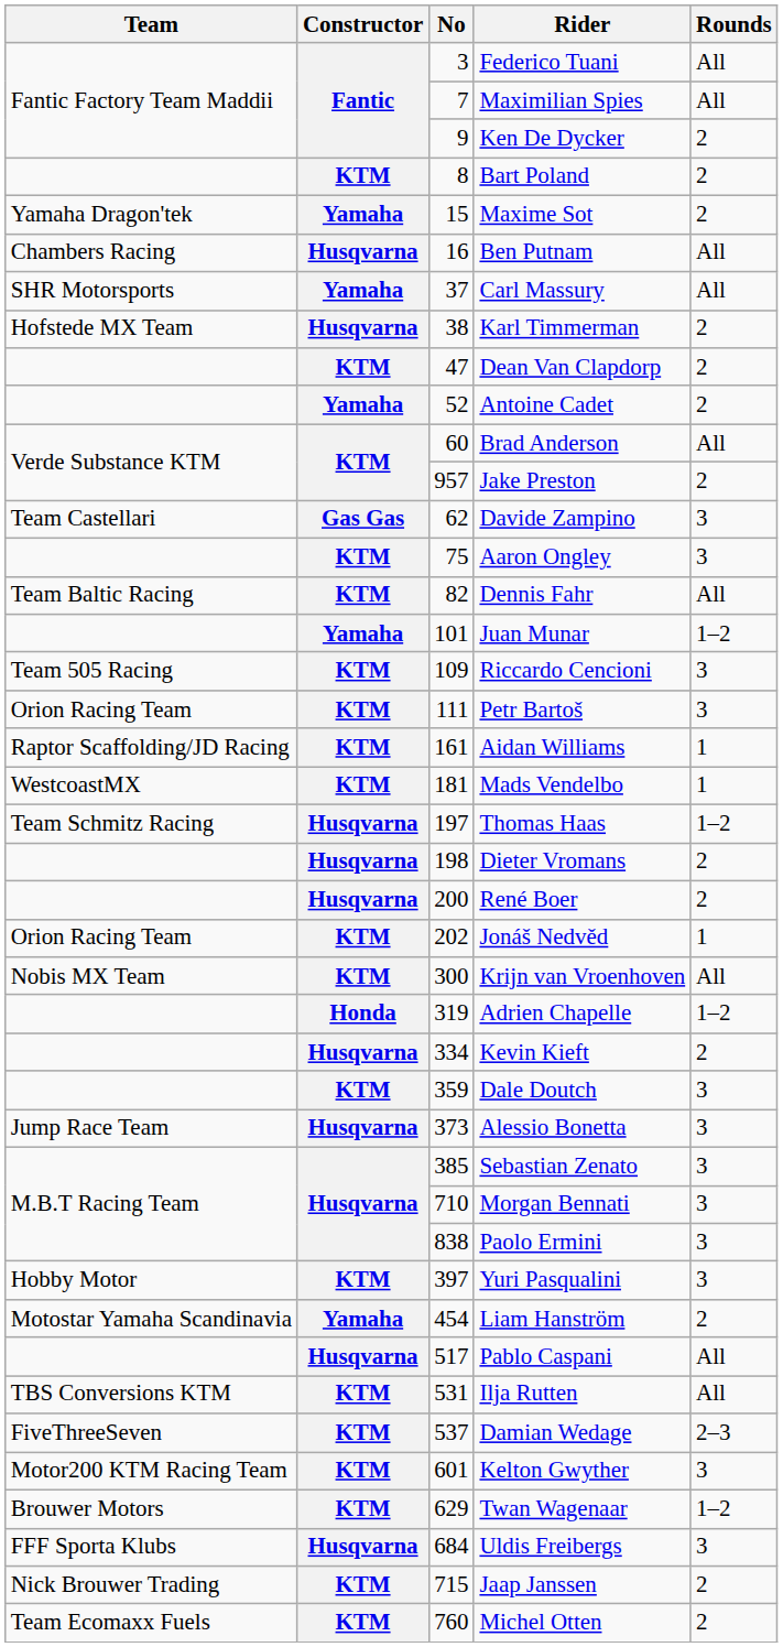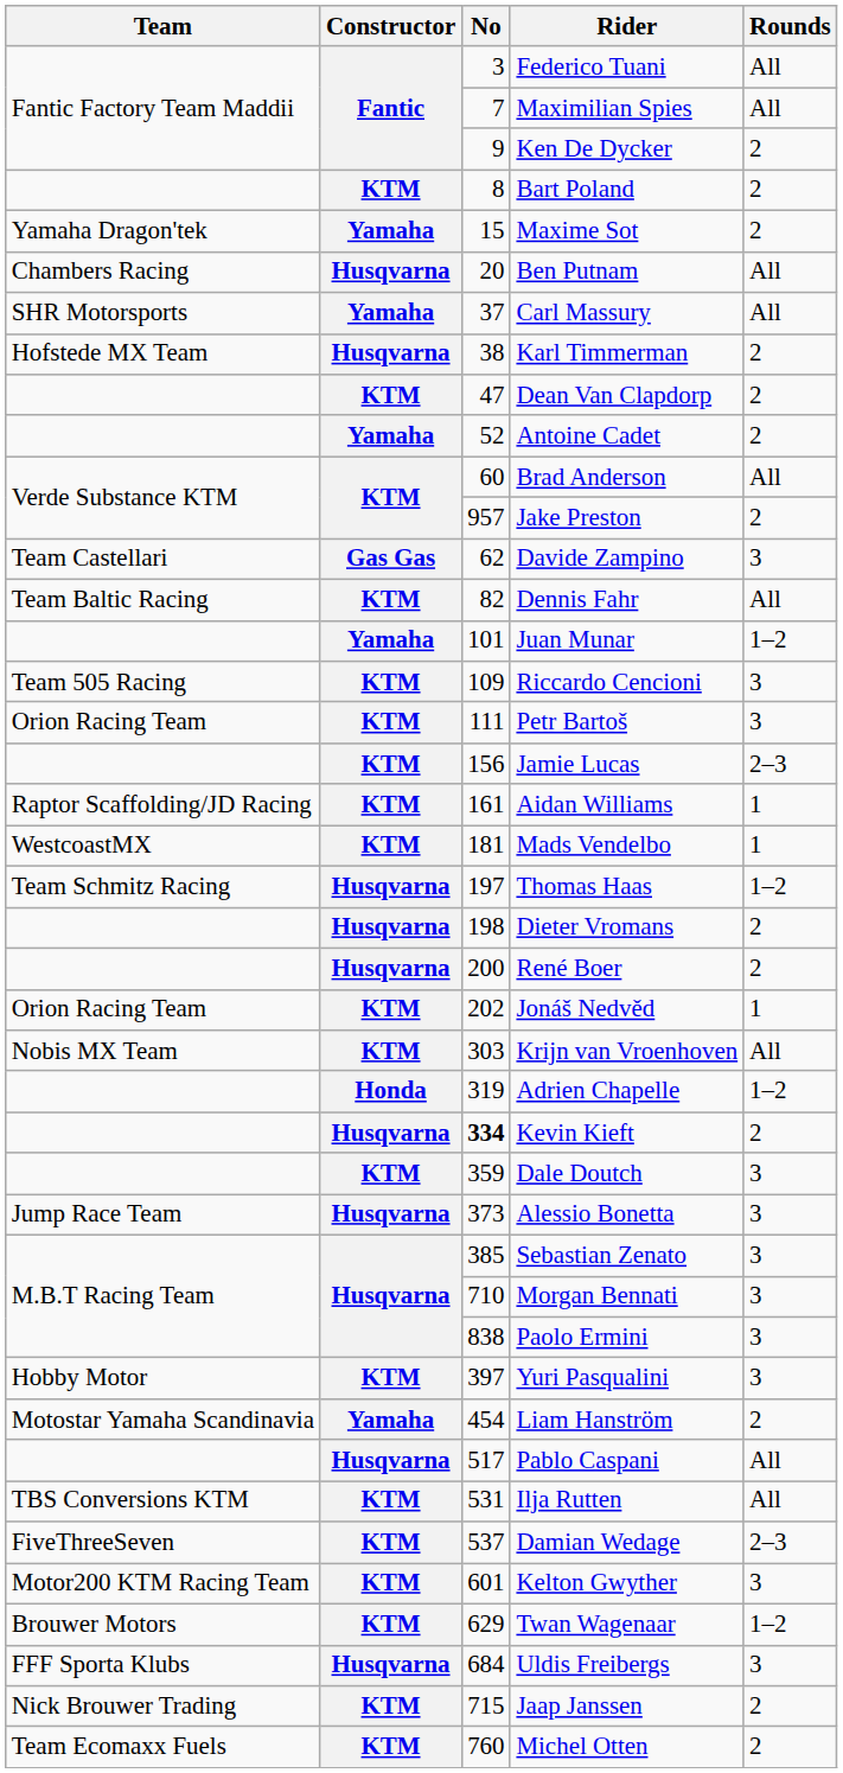Ben Putnam | No: 16 -> 20
- row: KTM | 75 | Aaron Ongley | 3
+ row: KTM | 156 | Jamie Lucas | 2–3
Krijn van Vroenhoven | No: 300 -> 303
Kevin Kieft | No: normal -> bold
